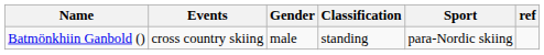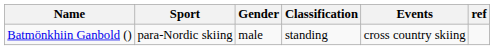columns swapped: Sport <-> Events
